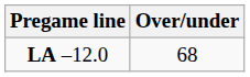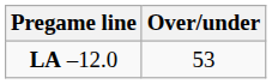LA –12.0 | Over/under: 68 -> 53
